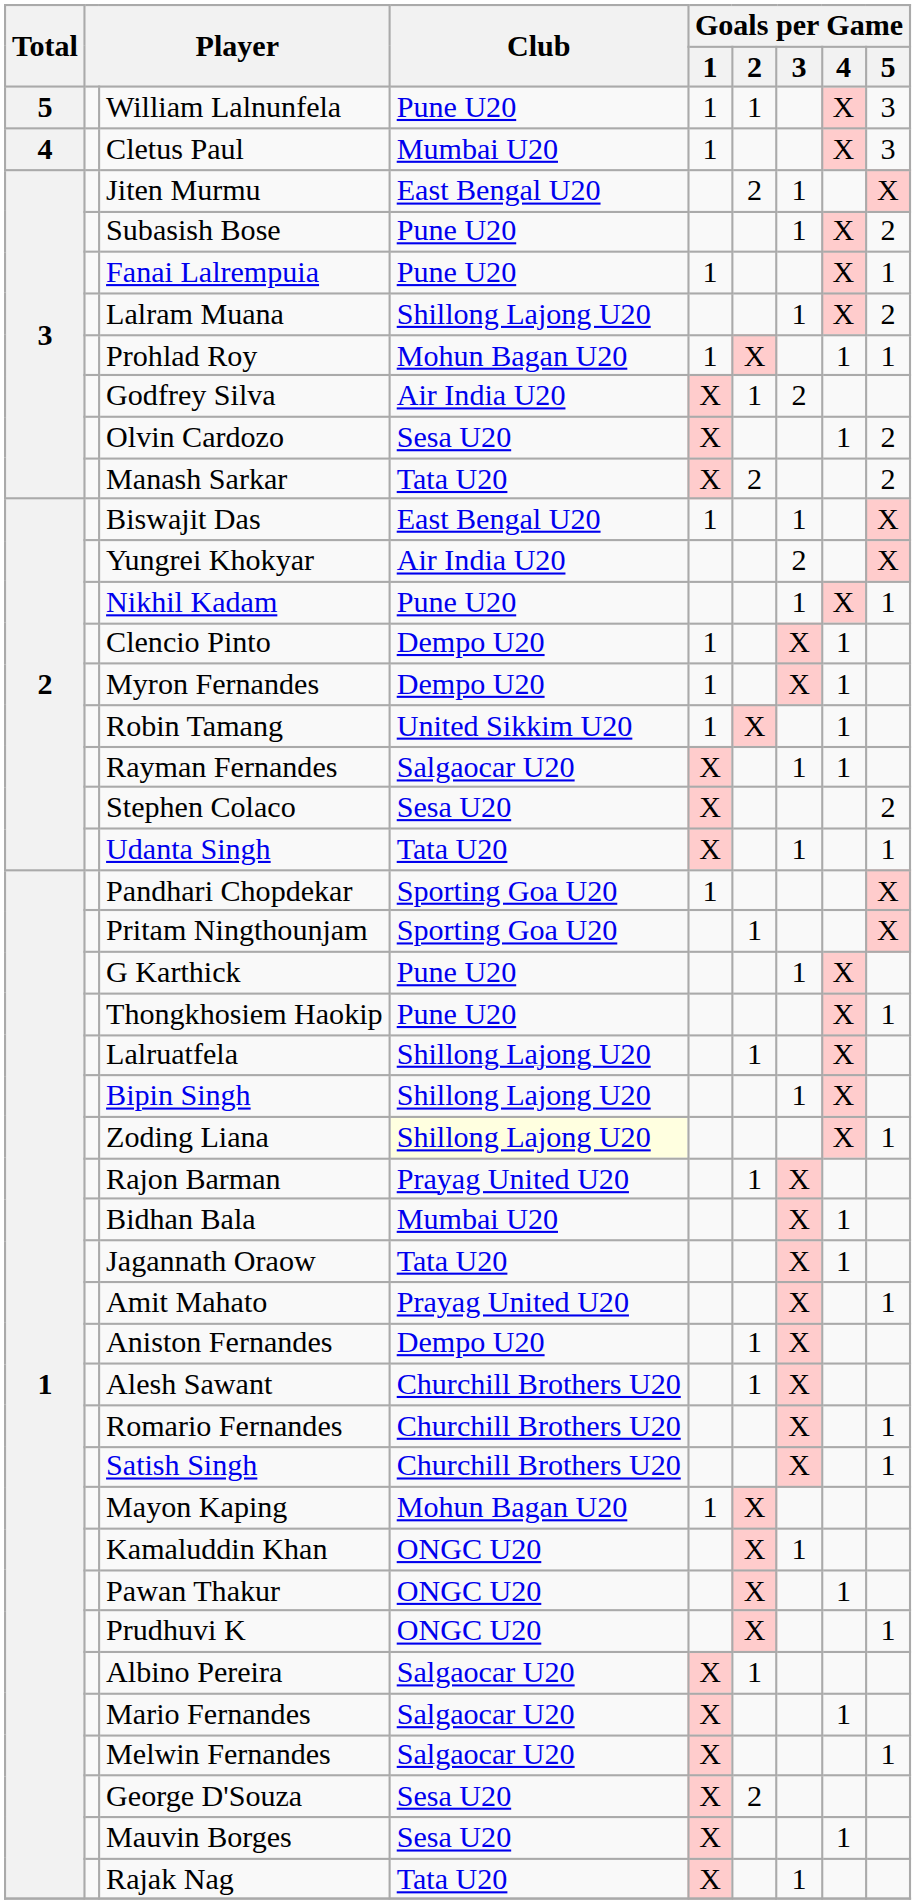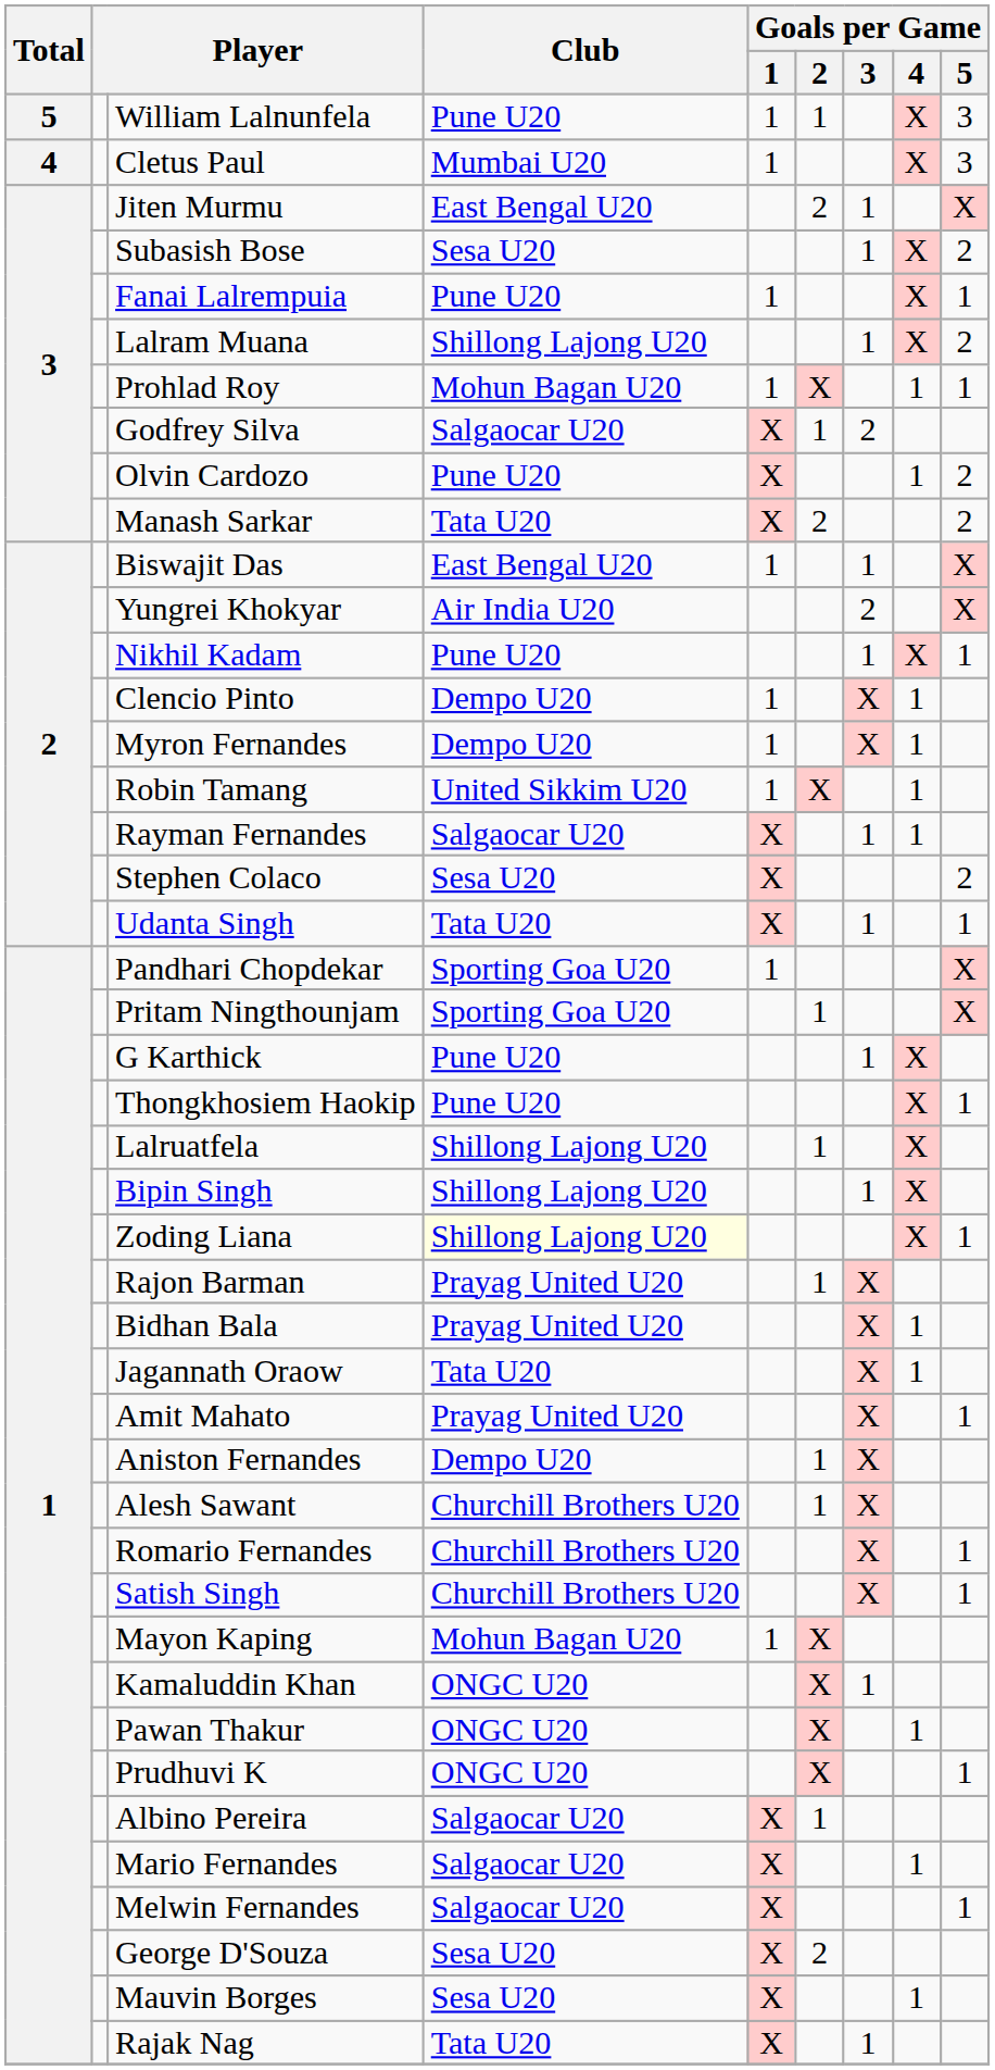Subasish Bose | Club: Pune U20 -> Sesa U20
Godfrey Silva | Club: Air India U20 -> Salgaocar U20
Olvin Cardozo | Club: Sesa U20 -> Pune U20
Bidhan Bala | Club: Mumbai U20 -> Prayag United U20
